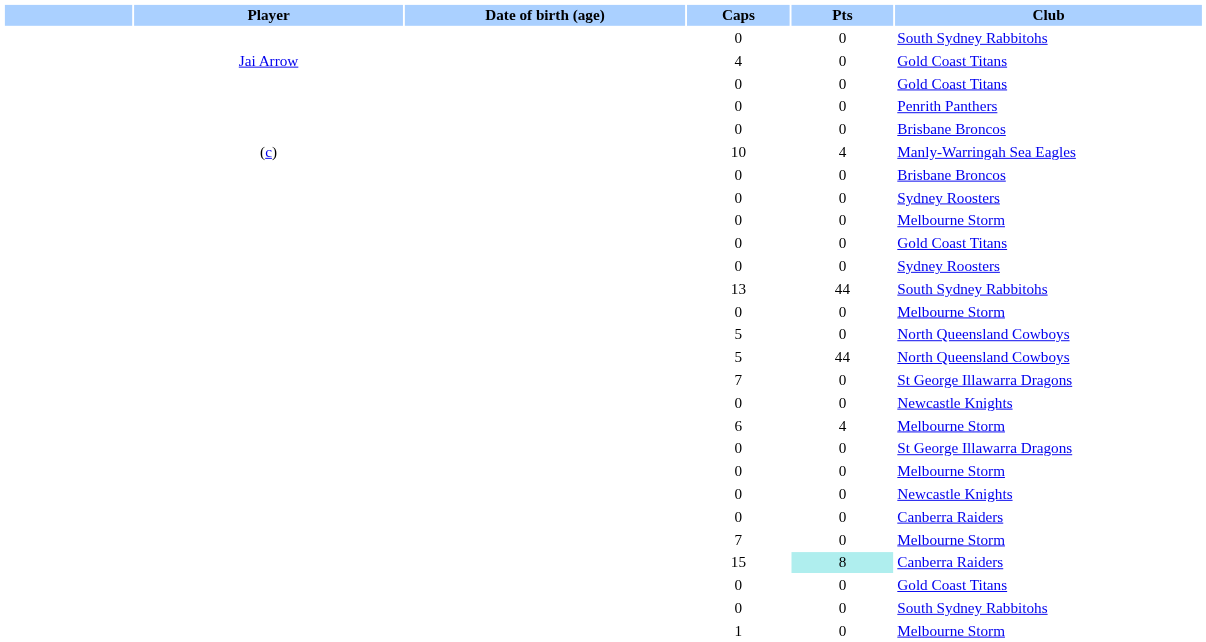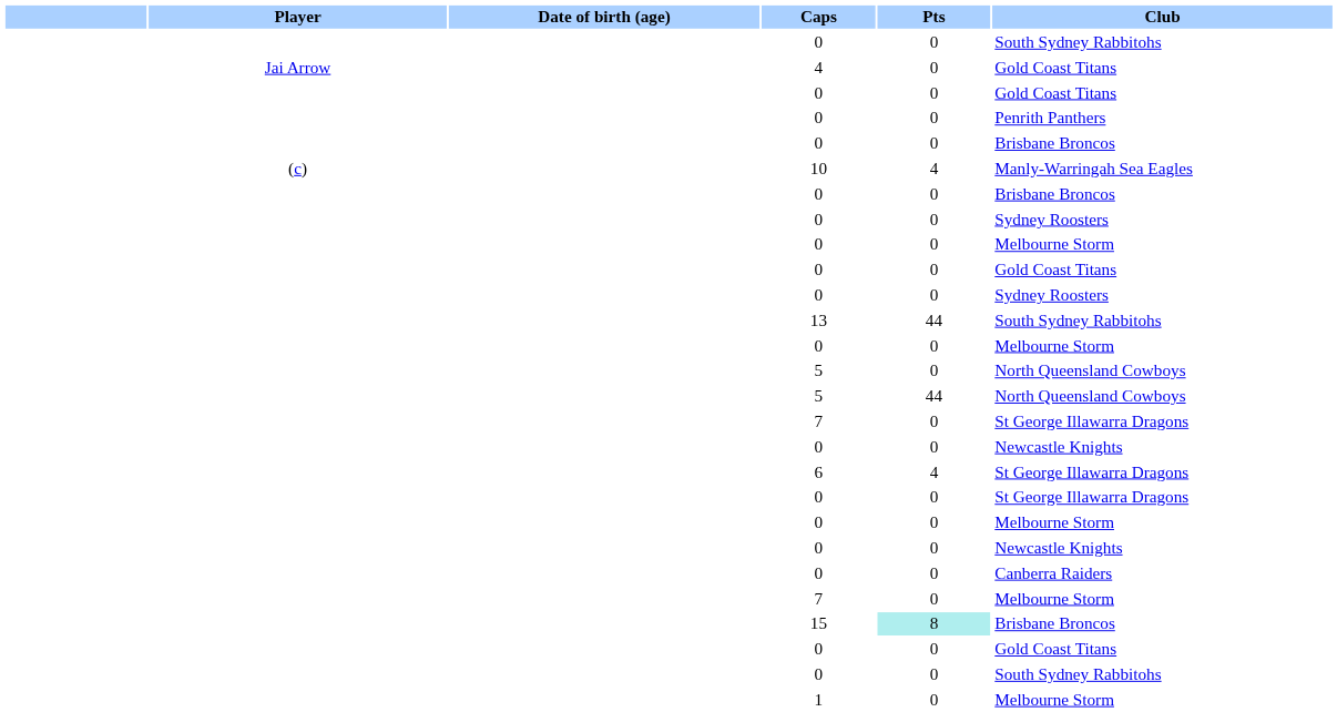6 | Club: Melbourne Storm -> St George Illawarra Dragons
15 | Club: Canberra Raiders -> Brisbane Broncos
